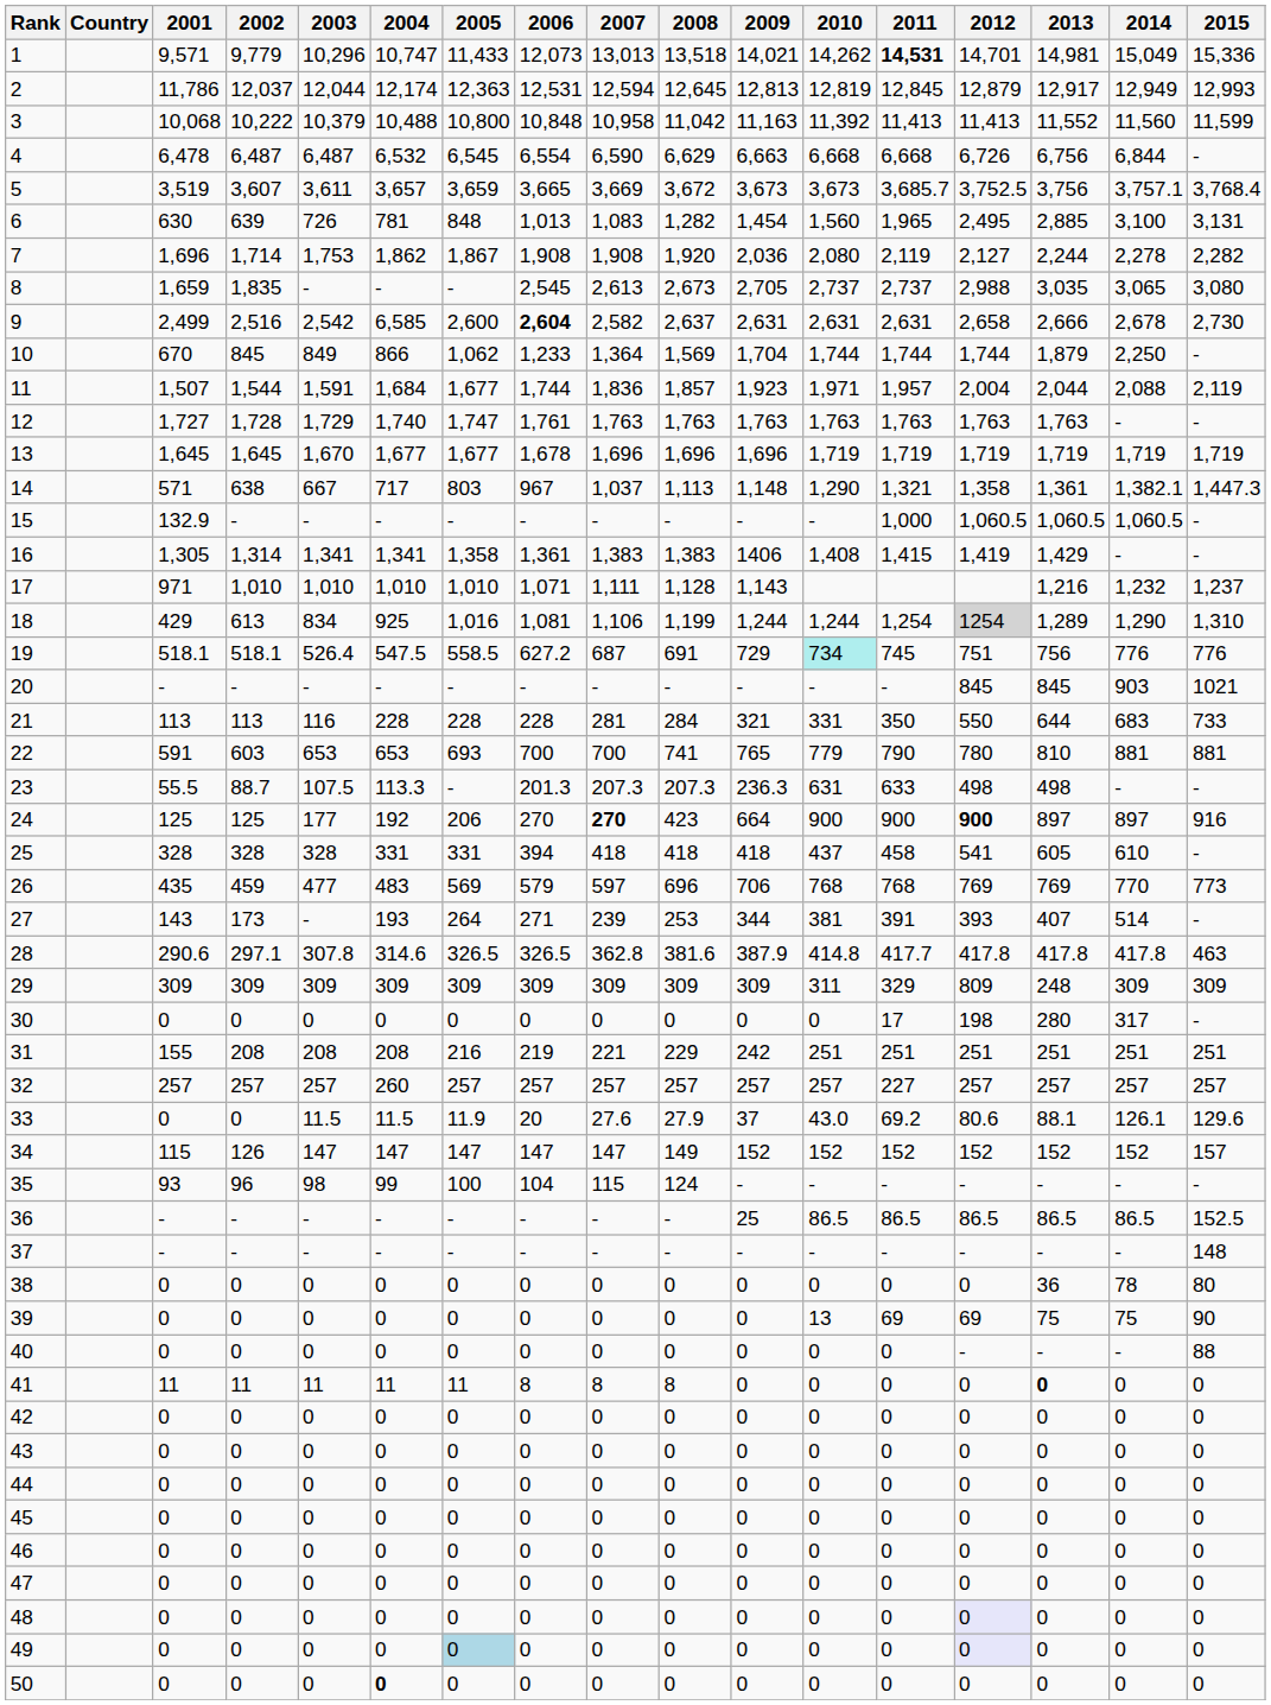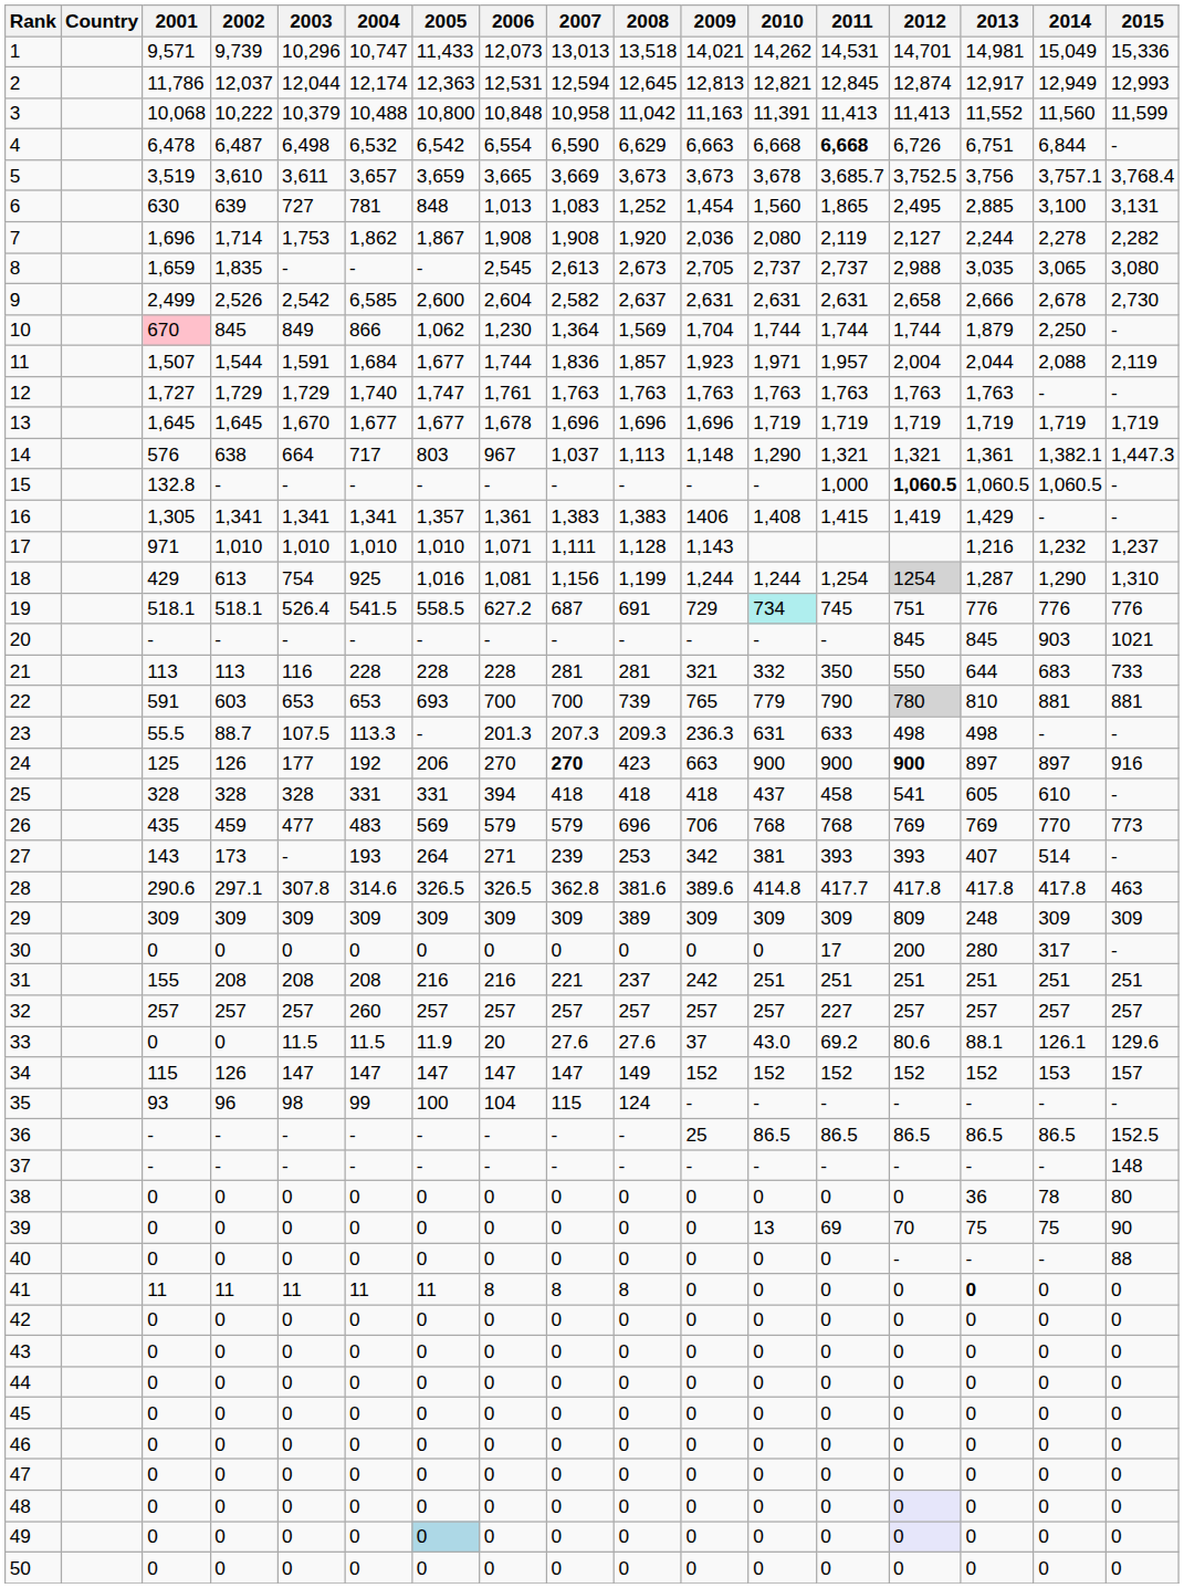1 | 2002: 9,779 -> 9,739
1 | 2011: bold -> normal
2 | 2010: 12,819 -> 12,821
2 | 2012: 12,879 -> 12,874
3 | 2010: 11,392 -> 11,391
4 | 2003: 6,487 -> 6,498
4 | 2005: 6,545 -> 6,542
4 | 2011: normal -> bold
4 | 2013: 6,756 -> 6,751
5 | 2002: 3,607 -> 3,610
5 | 2008: 3,672 -> 3,673
5 | 2010: 3,673 -> 3,678
6 | 2003: 726 -> 727
6 | 2008: 1,282 -> 1,252
6 | 2011: 1,965 -> 1,865
9 | 2002: 2,516 -> 2,526
9 | 2006: bold -> normal
10 | 2001: no background -> pink background
10 | 2006: 1,233 -> 1,230
12 | 2002: 1,728 -> 1,729
14 | 2001: 571 -> 576
14 | 2003: 667 -> 664
14 | 2012: 1,358 -> 1,321
15 | 2001: 132.9 -> 132.8
15 | 2012: normal -> bold
16 | 2002: 1,314 -> 1,341
16 | 2005: 1,358 -> 1,357
18 | 2003: 834 -> 754
18 | 2007: 1,106 -> 1,156
18 | 2013: 1,289 -> 1,287
19 | 2004: 547.5 -> 541.5
19 | 2013: 756 -> 776
21 | 2008: 284 -> 281
21 | 2010: 331 -> 332
22 | 2008: 741 -> 739
22 | 2012: no background -> lightgrey background
23 | 2008: 207.3 -> 209.3
24 | 2002: 125 -> 126
24 | 2009: 664 -> 663
26 | 2007: 597 -> 579
27 | 2009: 344 -> 342
27 | 2011: 391 -> 393
28 | 2009: 387.9 -> 389.6
29 | 2008: 309 -> 389
29 | 2010: 311 -> 309
29 | 2011: 329 -> 309
30 | 2012: 198 -> 200
31 | 2006: 219 -> 216
31 | 2008: 229 -> 237
33 | 2008: 27.9 -> 27.6
34 | 2014: 152 -> 153
39 | 2012: 69 -> 70
50 | 2004: bold -> normal
